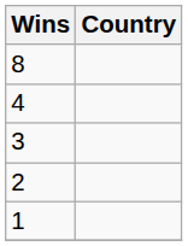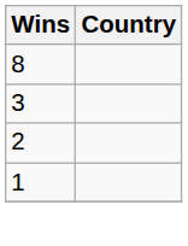- row: 4
